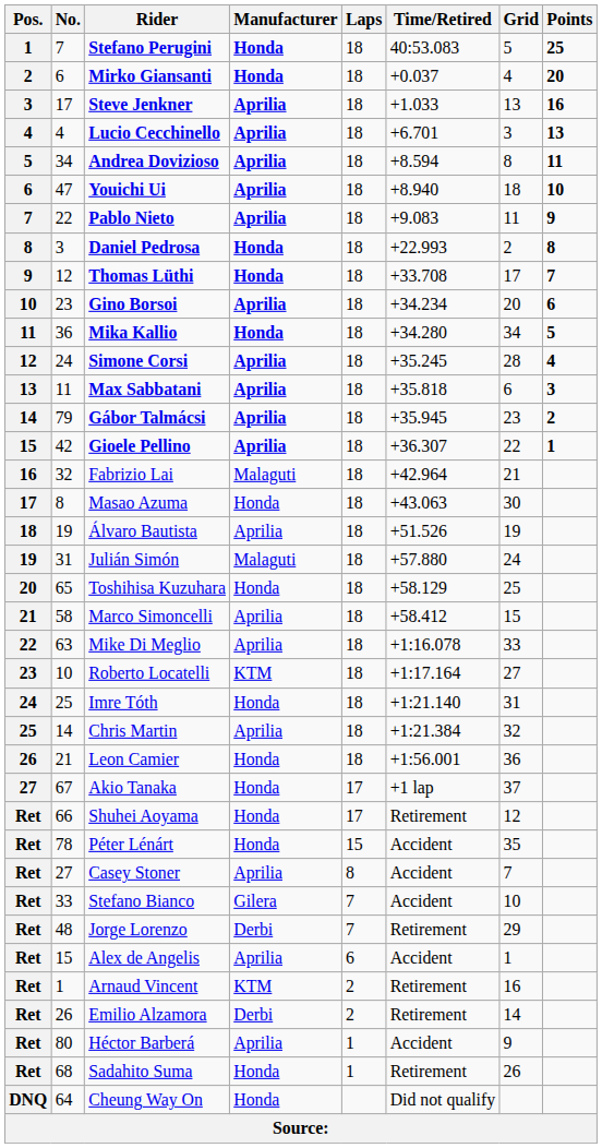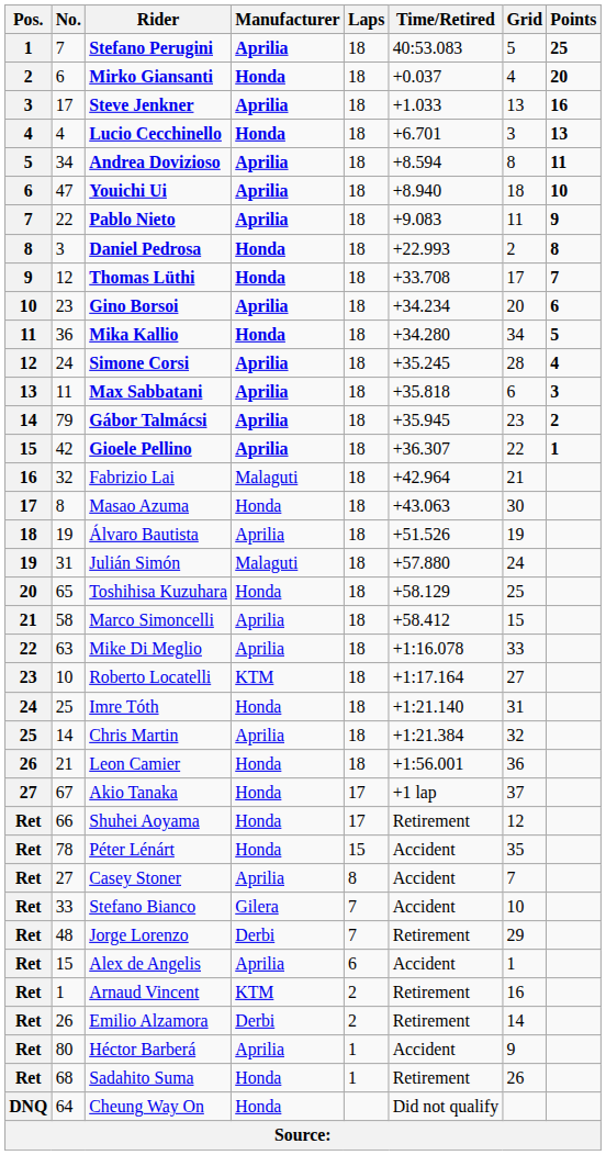Stefano Perugini | Manufacturer: Honda -> Aprilia
Lucio Cecchinello | Manufacturer: Aprilia -> Honda
